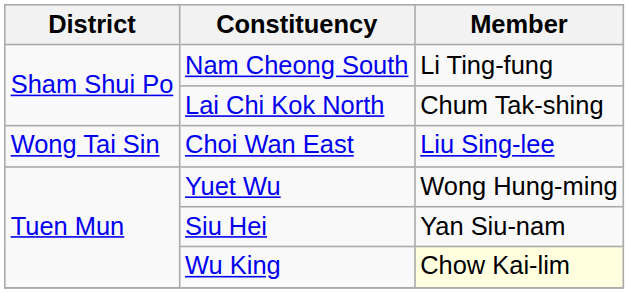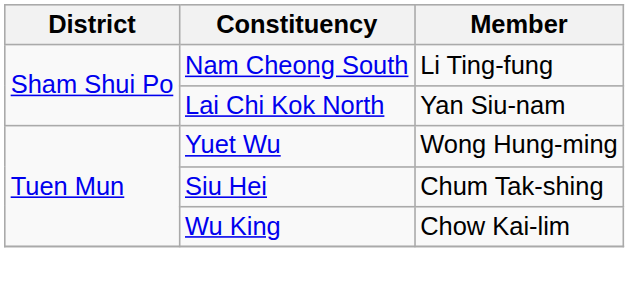Lai Chi Kok North | Member: Chum Tak-shing -> Yan Siu-nam
- row: Wong Tai Sin | Choi Wan East | Liu Sing-lee
Siu Hei | Member: Yan Siu-nam -> Chum Tak-shing
Wu King | Member: lightyellow background -> no background
